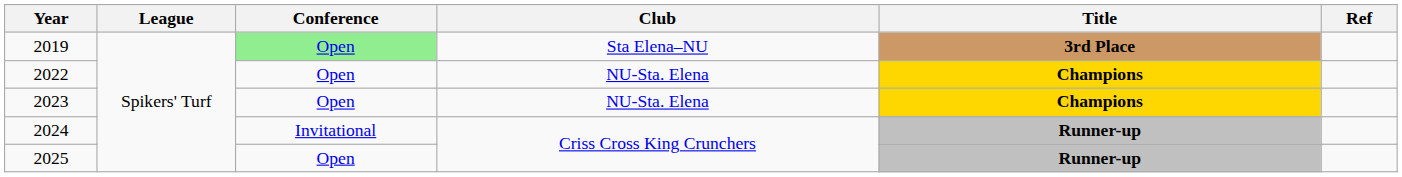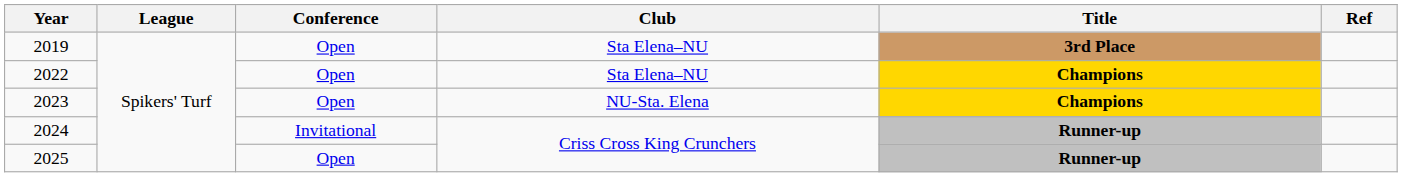2019 | Conference: lightgreen background -> no background
2022 | Club: NU-Sta. Elena -> Sta Elena–NU
